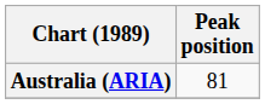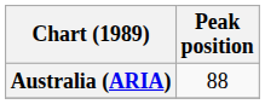Australia (ARIA) | Peak position: 81 -> 88
